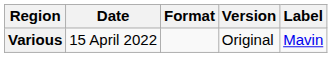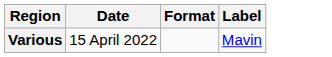- column: Version | Original
